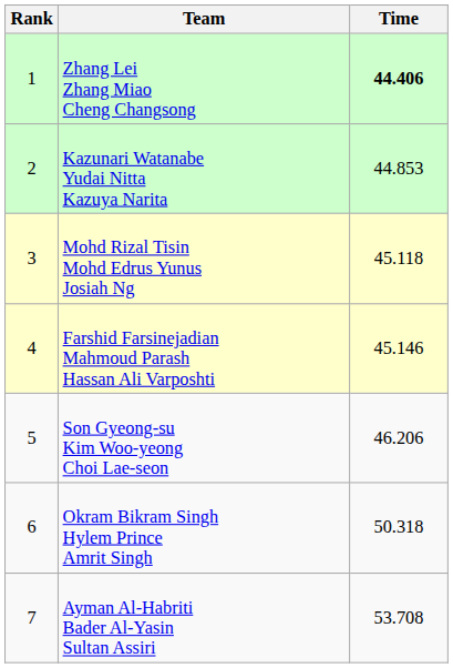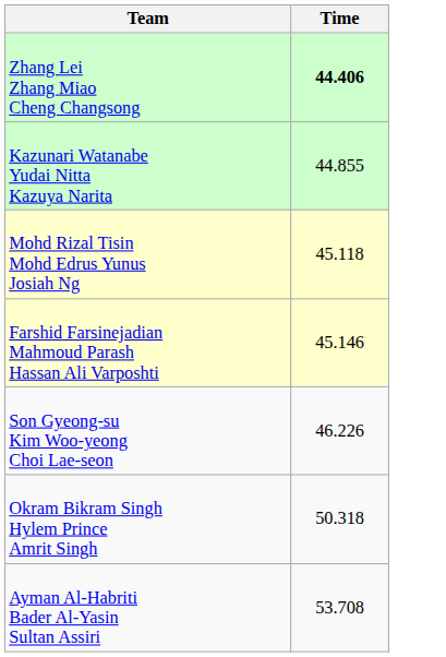- column: Rank | 1 | 2 | 3 | 4 | 5 | 6 | 7
Kazunari Watanabe Yudai Nitta Kazuya Narita | Time: 44.853 -> 44.855
Son Gyeong-su Kim Woo-yeong Choi Lae-seon | Time: 46.206 -> 46.226
